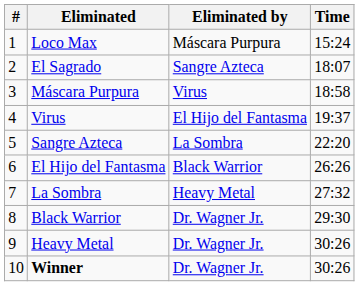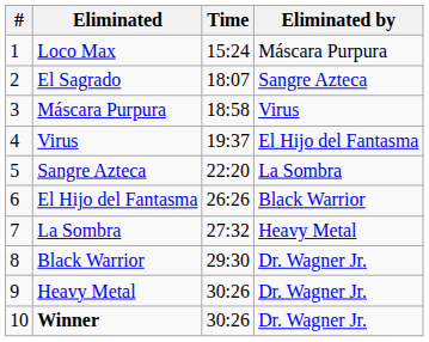columns swapped: Eliminated by <-> Time
